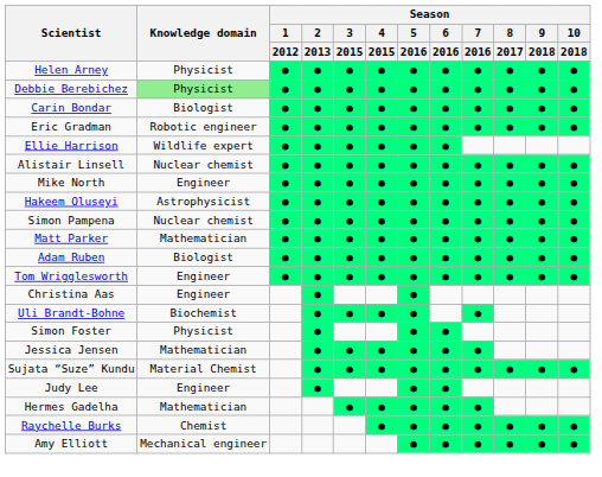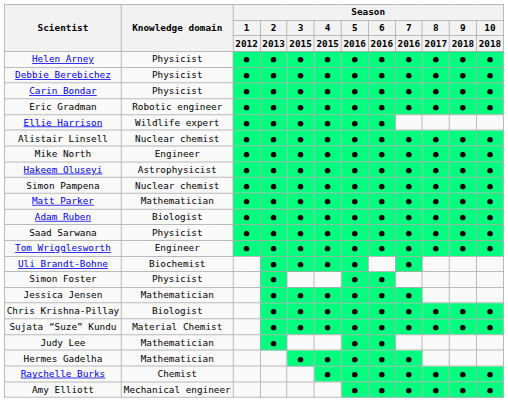Debbie Berebichez | Knowledge domain: lightgreen background -> no background
Carin Bondar | Knowledge domain: Biologist -> Physicist
+ row: Saad Sarwana | Physicist | ● | ● | ● | ● | ● | ● | ● | ● | ● | ●
- row: Christina Aas | Engineer | ● | ●
+ row: Chris Krishna-Pillay | Biologist | ● | ● | ● | ● | ● | ● | ● | ● | ●
Judy Lee | Knowledge domain: Engineer -> Mathematician
